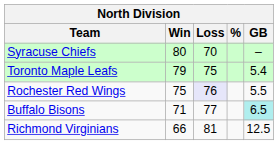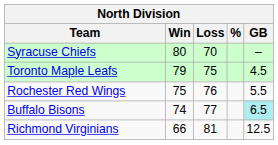Toronto Maple Leafs | GB: 5.4 -> 4.5
Rochester Red Wings | Loss: lavender background -> no background
Buffalo Bisons | Win: 71 -> 74
